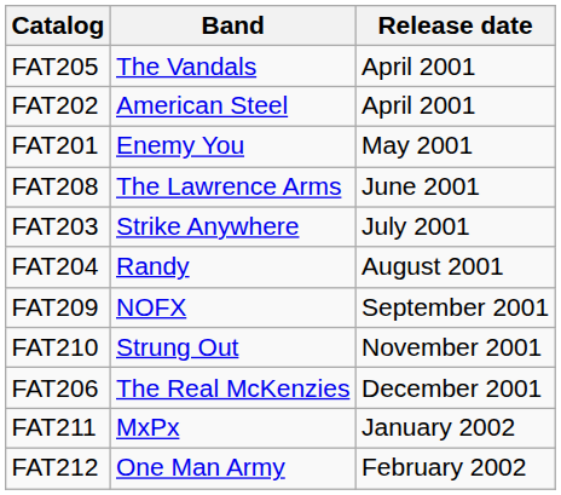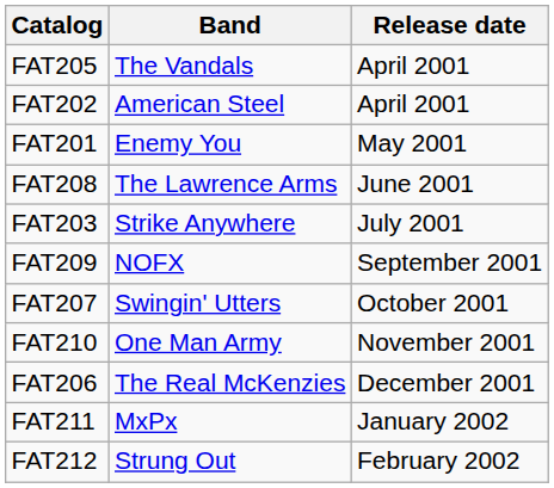- row: FAT204 | Randy | August 2001
+ row: FAT207 | Swingin' Utters | October 2001
FAT210 | Band: Strung Out -> One Man Army
FAT212 | Band: One Man Army -> Strung Out
